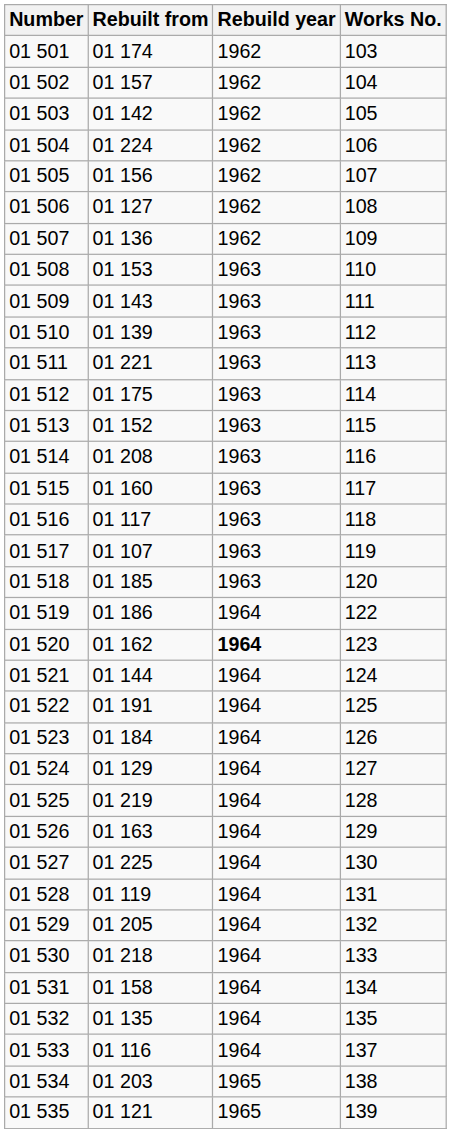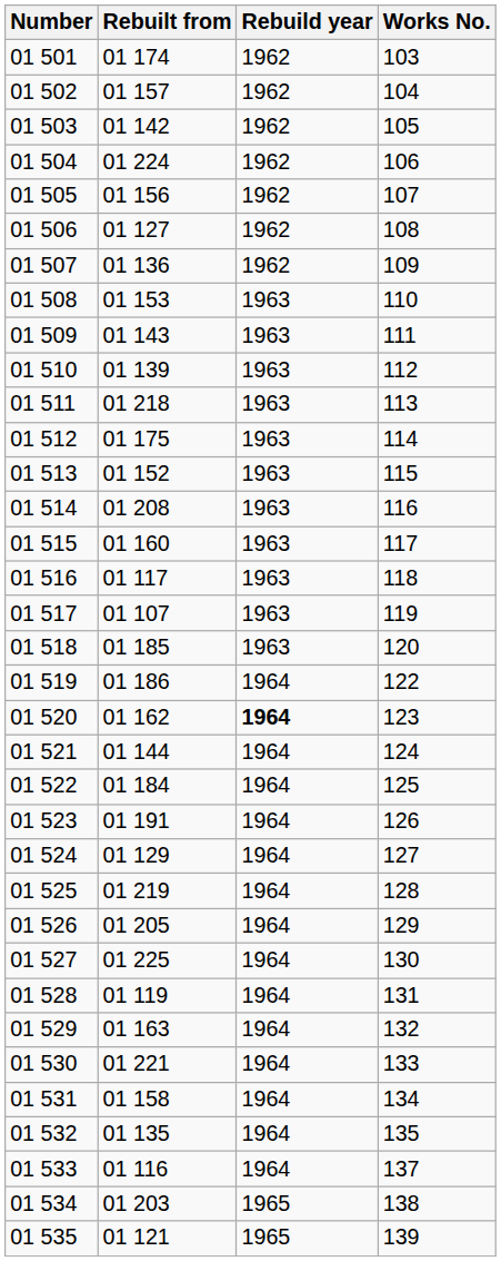01 511 | Rebuilt from: 01 221 -> 01 218
01 522 | Rebuilt from: 01 191 -> 01 184
01 523 | Rebuilt from: 01 184 -> 01 191
01 526 | Rebuilt from: 01 163 -> 01 205
01 529 | Rebuilt from: 01 205 -> 01 163
01 530 | Rebuilt from: 01 218 -> 01 221
